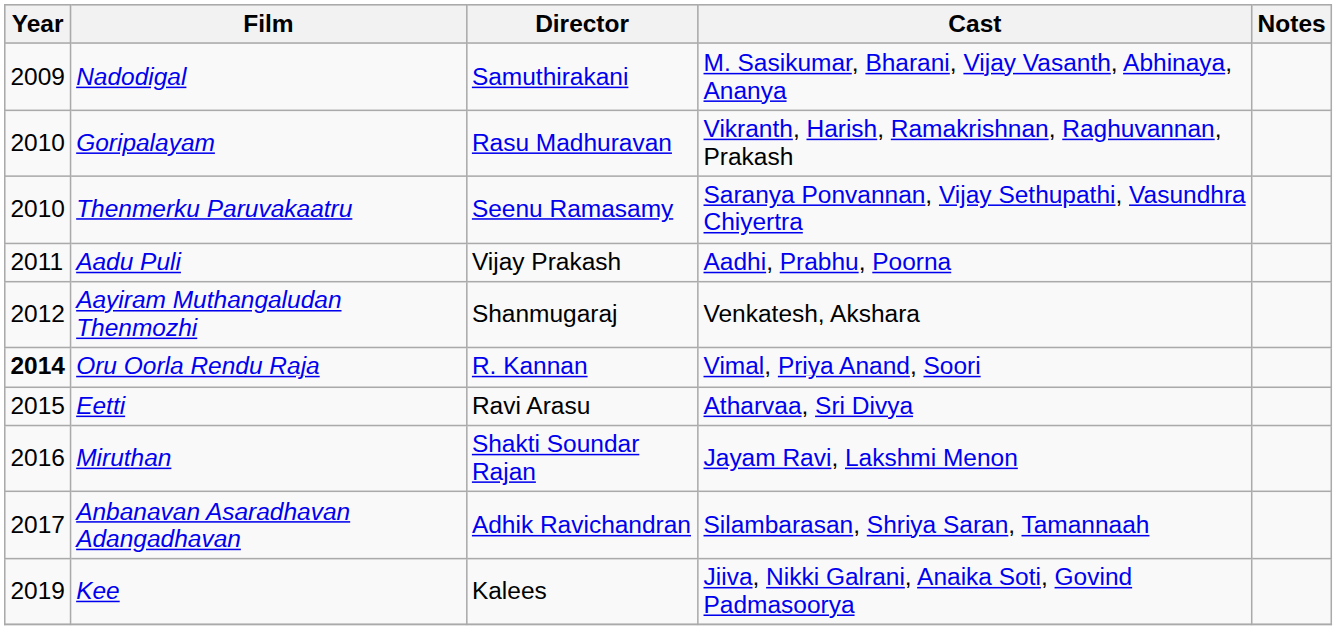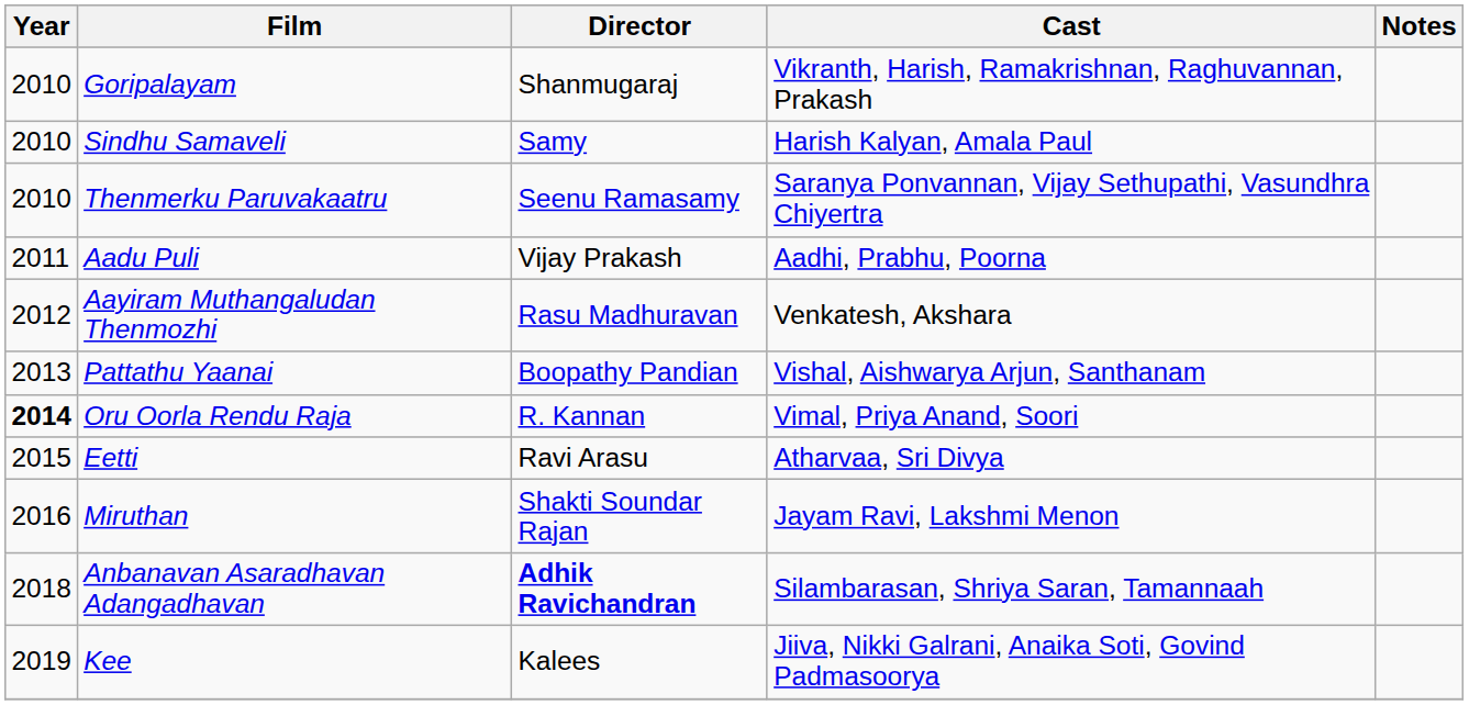- row: 2009 | Nadodigal | Samuthirakani | M. Sasikumar, Bharani, Vijay Vasanth, Abhinaya, Ananya
Goripalayam | Director: Rasu Madhuravan -> Shanmugaraj
+ row: 2010 | Sindhu Samaveli | Samy | Harish Kalyan, Amala Paul
Aayiram Muthangaludan Thenmozhi | Director: Shanmugaraj -> Rasu Madhuravan
+ row: 2013 | Pattathu Yaanai | Boopathy Pandian | Vishal, Aishwarya Arjun, Santhanam
Anbanavan Asaradhavan Adangadhavan | Year: 2017 -> 2018
Anbanavan Asaradhavan Adangadhavan | Director: normal -> bold
